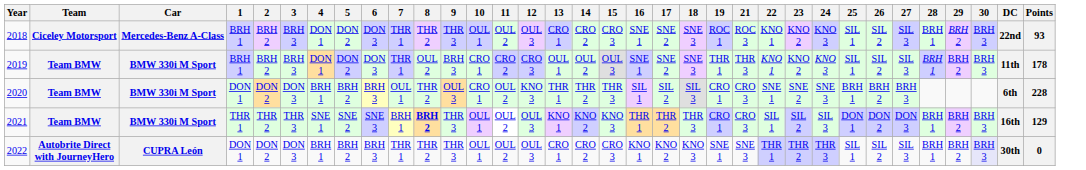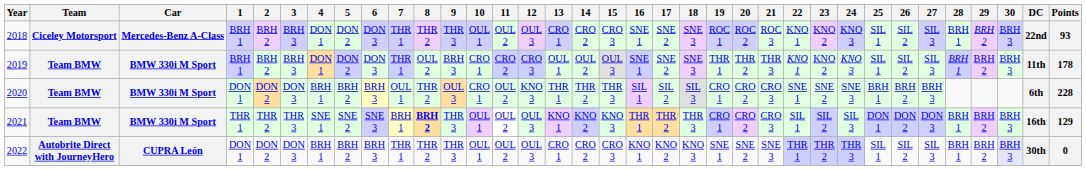+ column: 20 | ROC 2 | THR 2 | CRO 2 | CRO 2 | SNE 2
